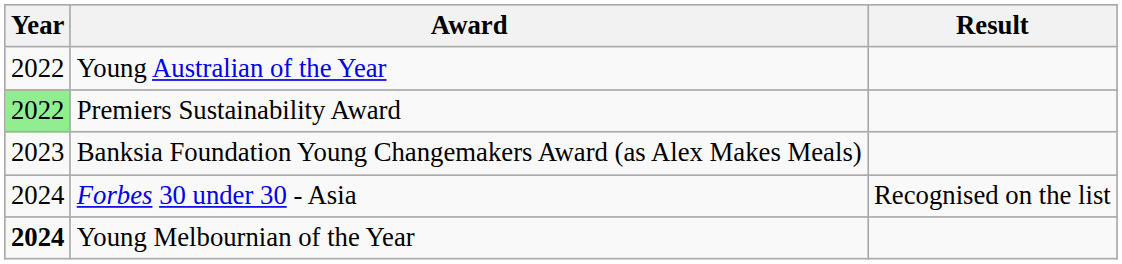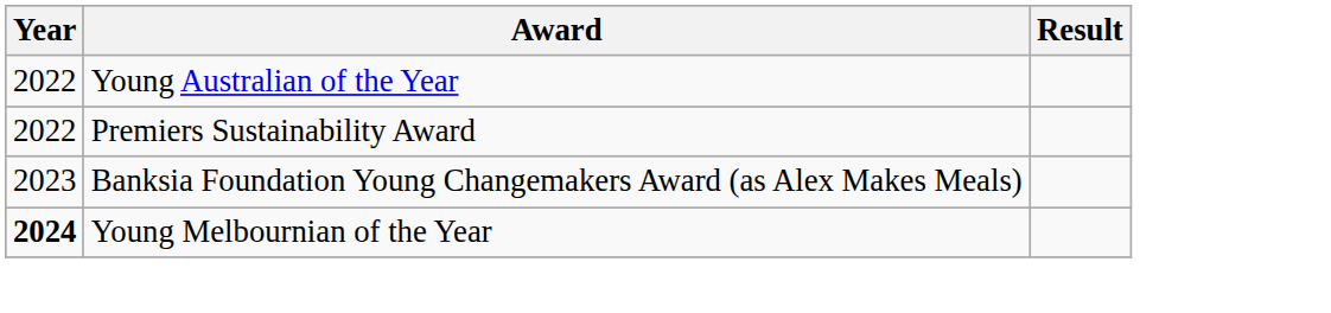Premiers Sustainability Award | Year: lightgreen background -> no background
- row: 2024 | Forbes 30 under 30 - Asia | Recognised on the list
